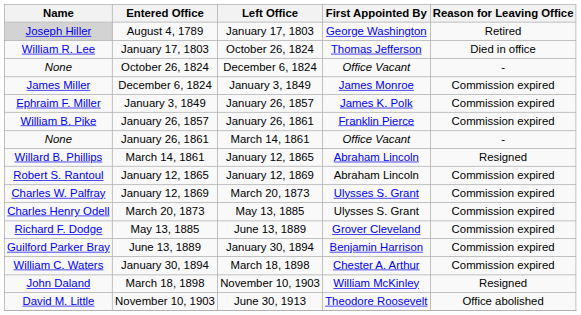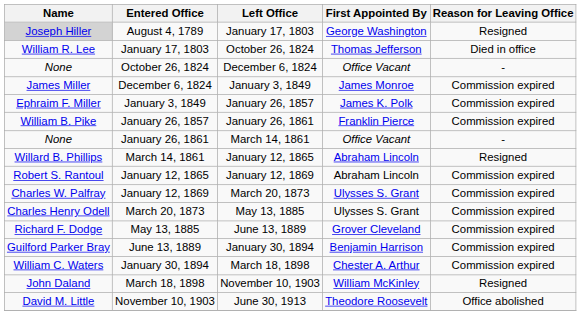August 4, 1789 | Reason for Leaving Office: Retired -> Resigned
